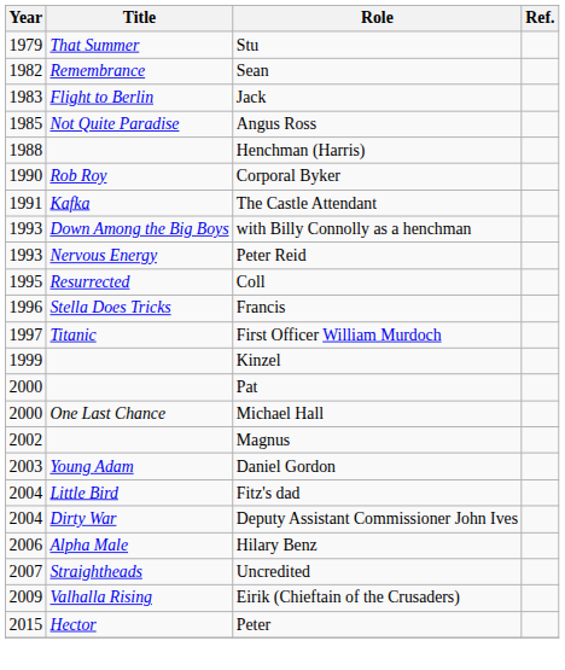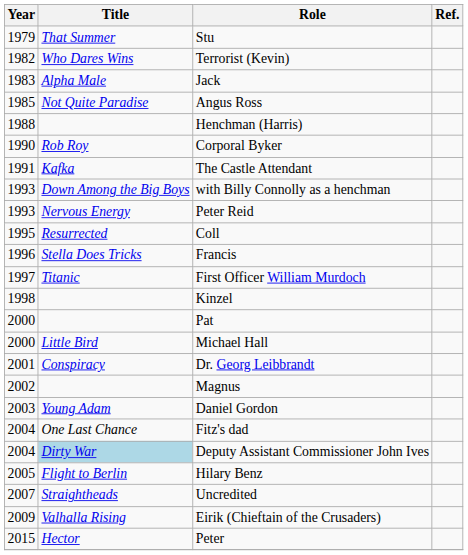- row: 1982 | Remembrance | Sean
+ row: 1982 | Who Dares Wins | Terrorist (Kevin)
Jack | Title: Flight to Berlin -> Alpha Male
Kinzel | Year: 1999 -> 1998
Michael Hall | Title: One Last Chance -> Little Bird
+ row: 2001 | Conspiracy | Dr. Georg Leibbrandt
Fitz's dad | Title: Little Bird -> One Last Chance
Deputy Assistant Commissioner John Ives | Title: no background -> lightblue background
Hilary Benz | Year: 2006 -> 2005
Hilary Benz | Title: Alpha Male -> Flight to Berlin
